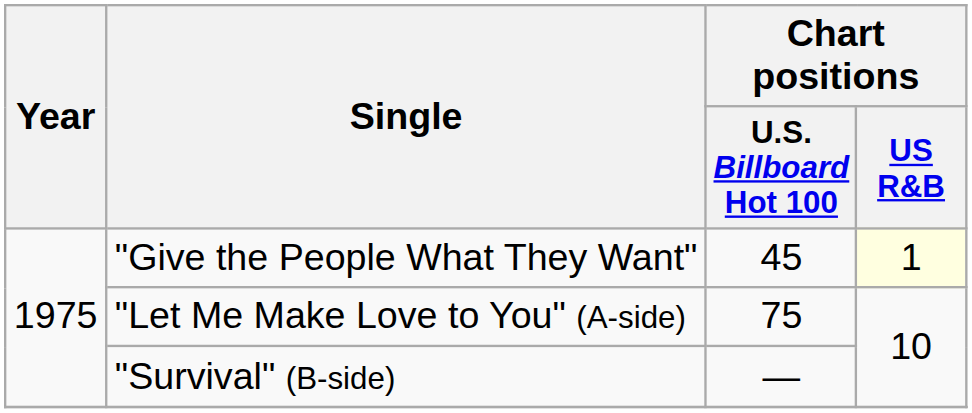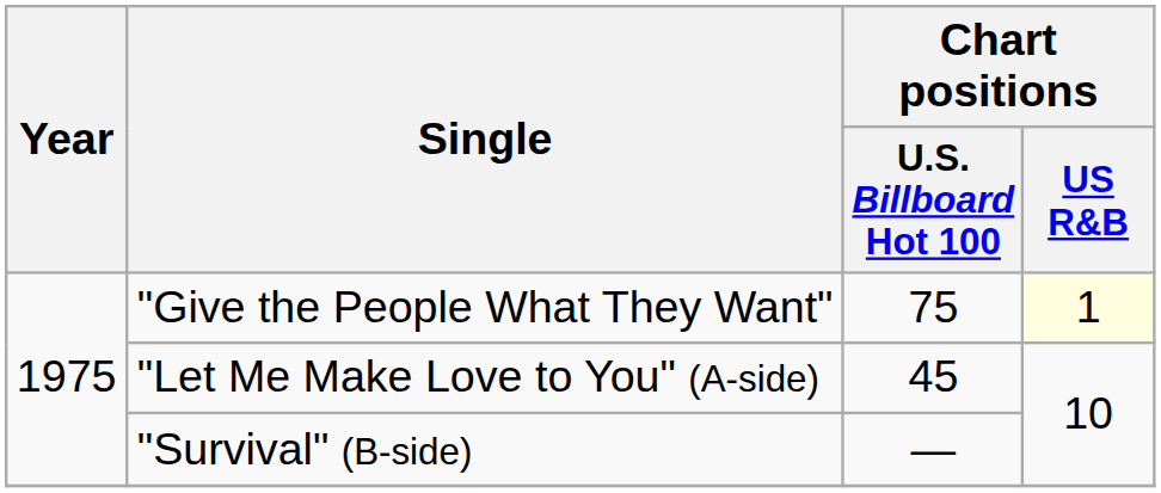"Give the People What They Want" | Chart positions / U.S. Billboard Hot 100: 45 -> 75
"Let Me Make Love to You" (A-side) | Chart positions / U.S. Billboard Hot 100: 75 -> 45
